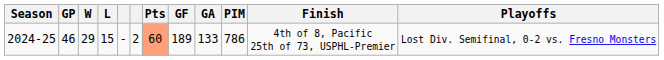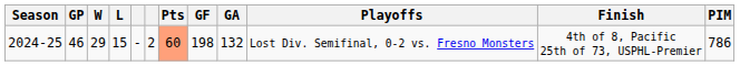columns swapped: PIM <-> Playoffs
2024-25 | GF: 189 -> 198
2024-25 | GA: 133 -> 132
